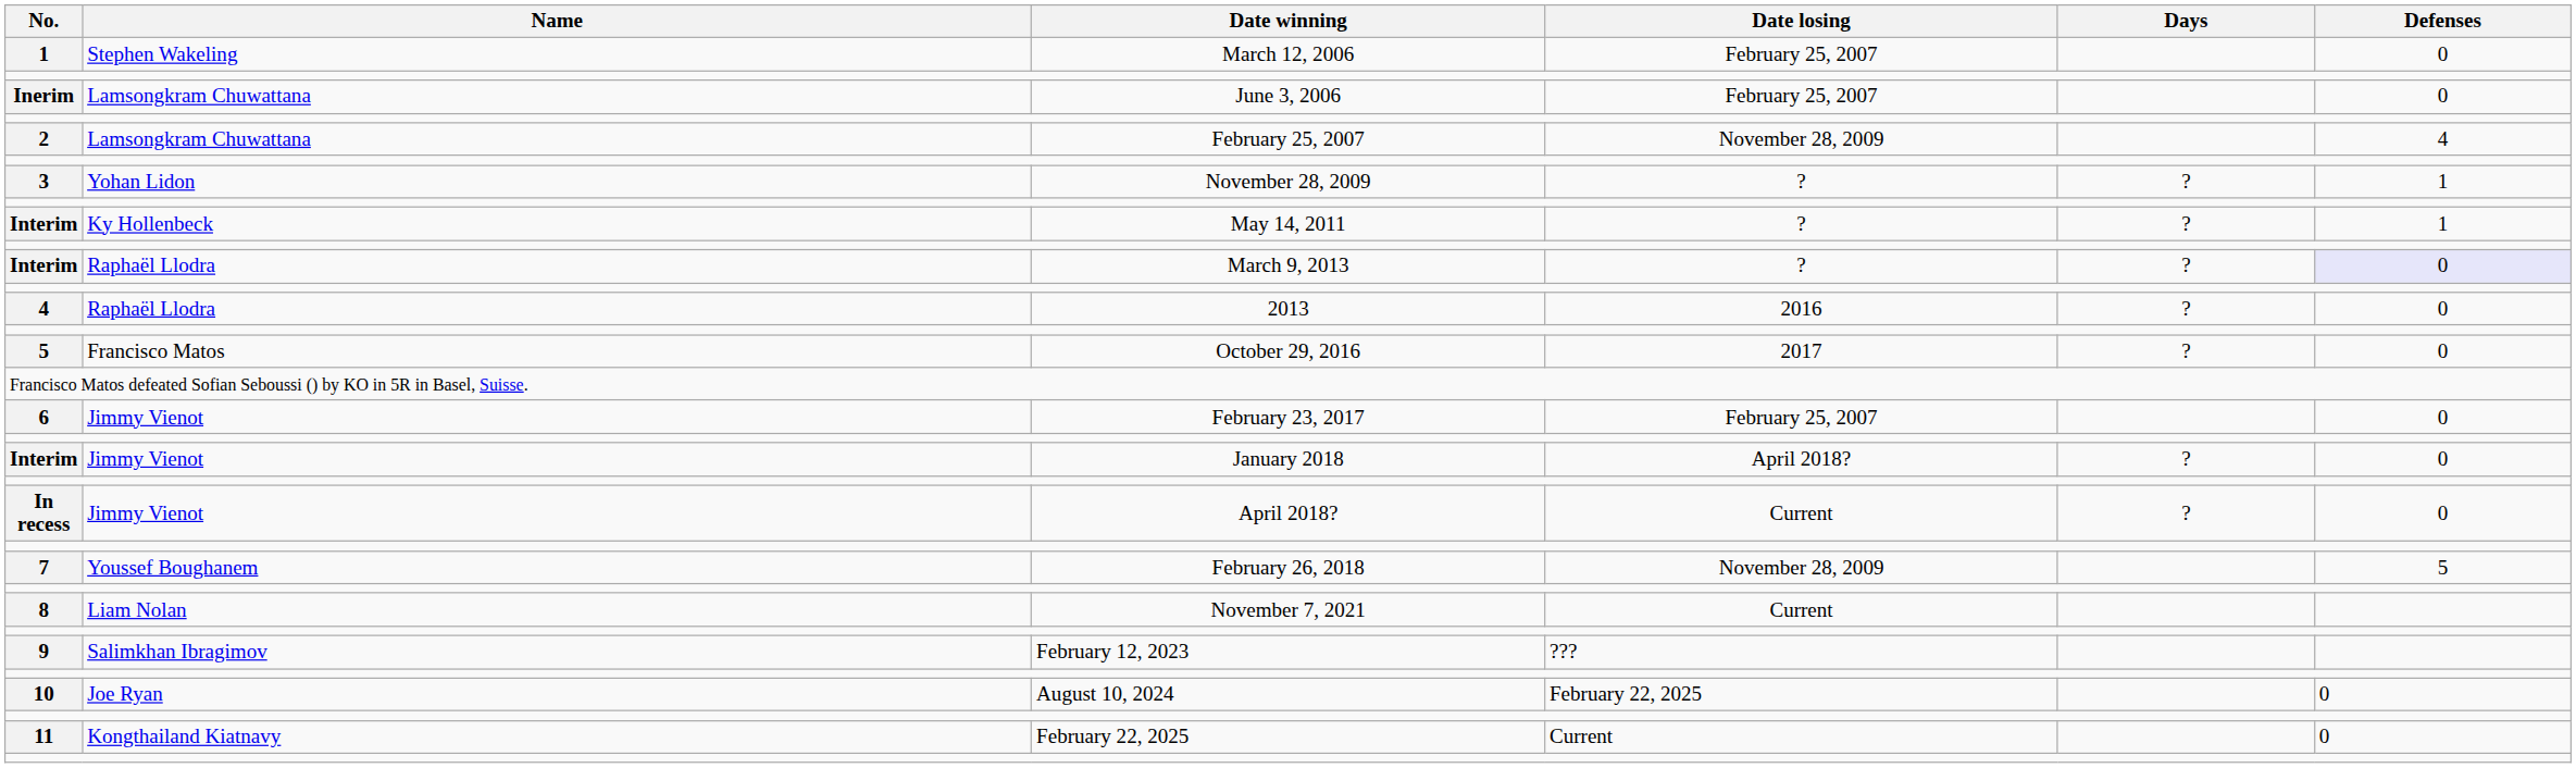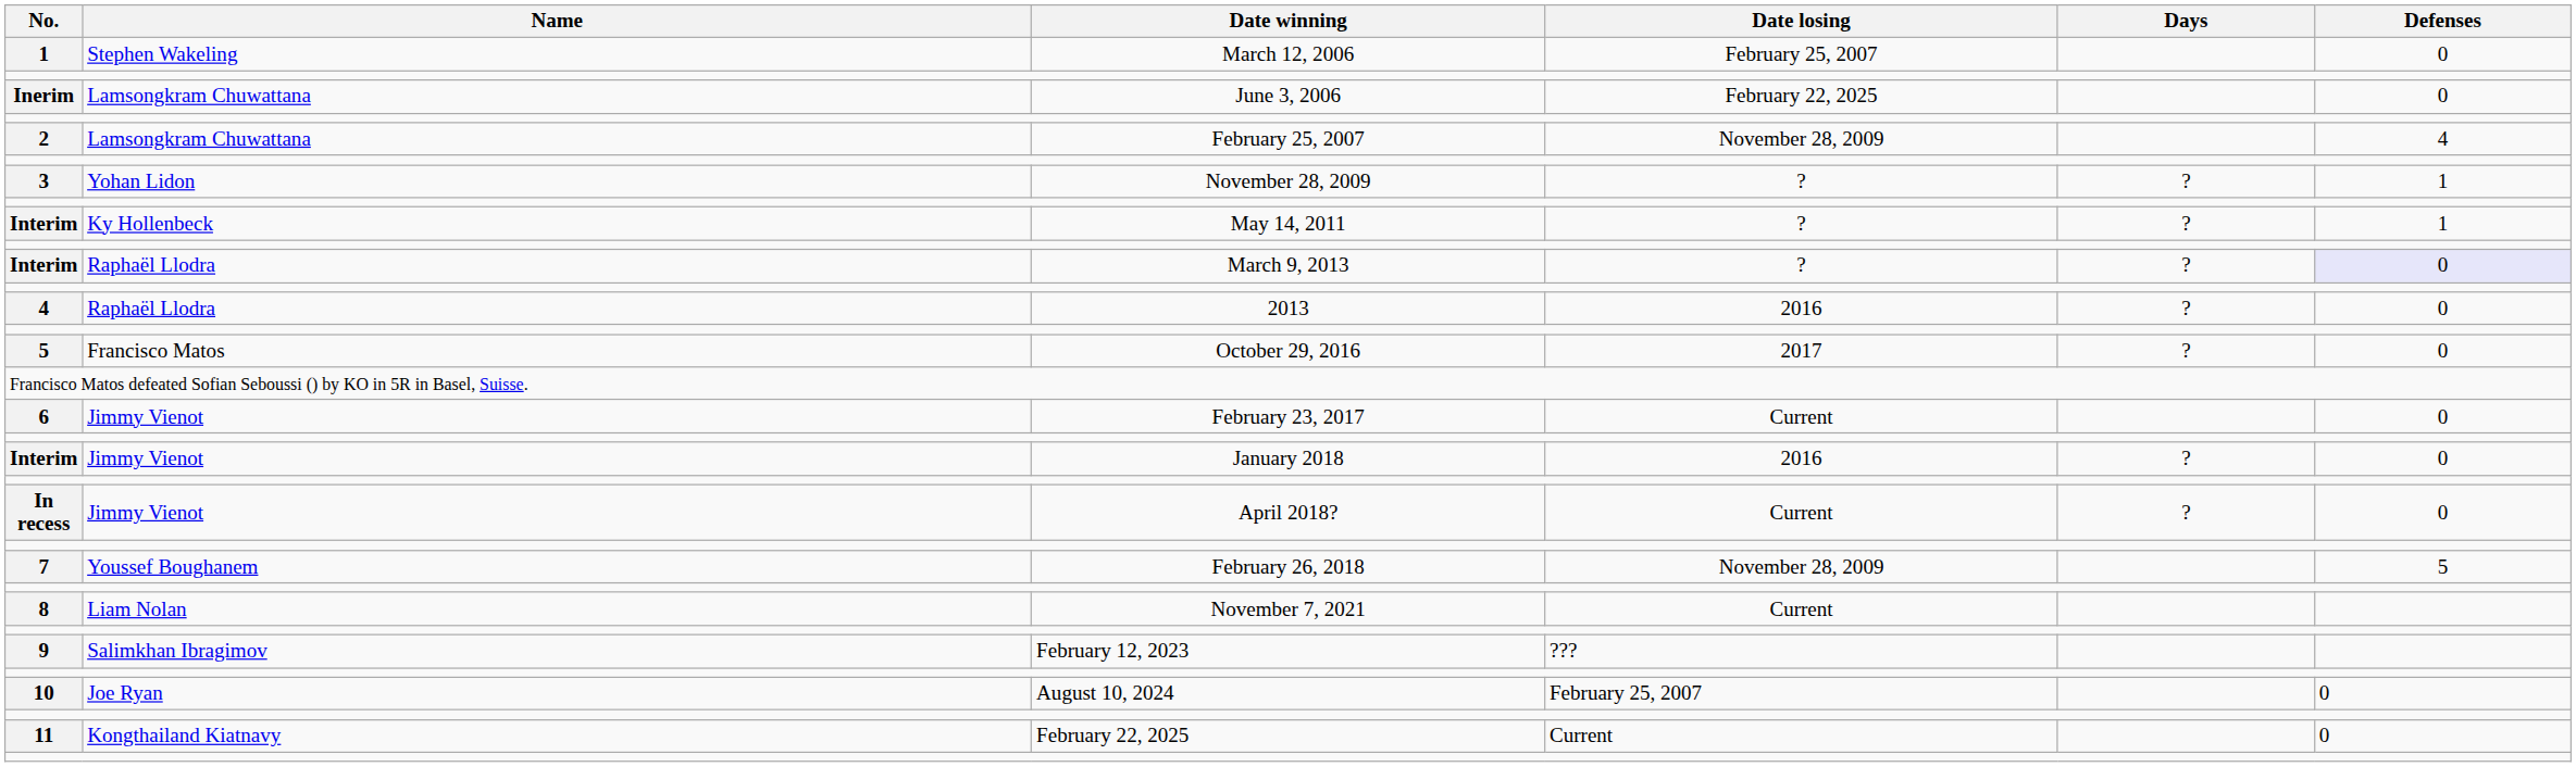June 3, 2006 | Date losing: February 25, 2007 -> February 22, 2025
February 23, 2017 | Date losing: February 25, 2007 -> Current
January 2018 | Date losing: April 2018? -> 2016
August 10, 2024 | Date losing: February 22, 2025 -> February 25, 2007
